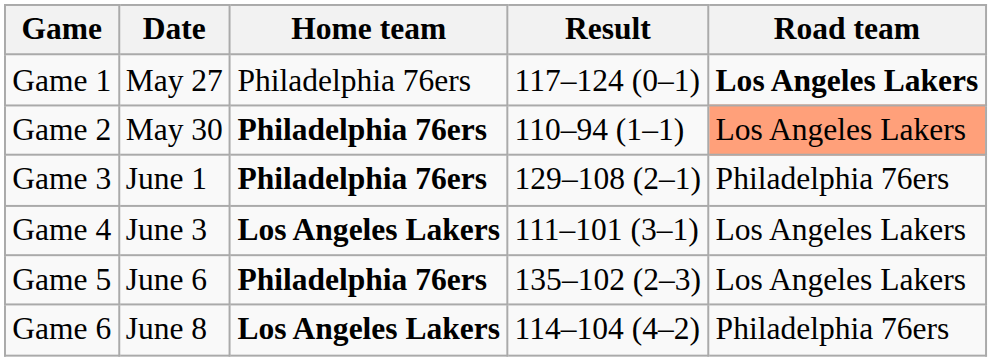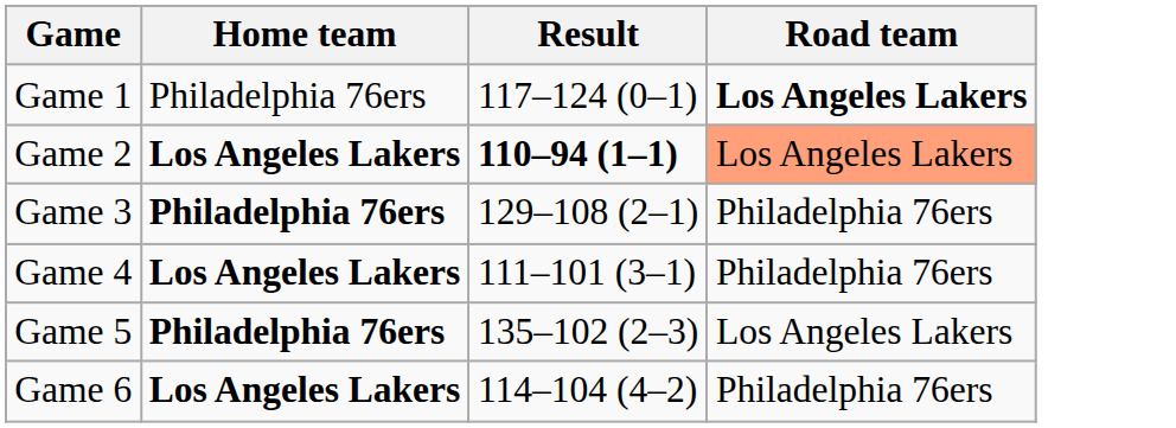- column: Date | May 27 | May 30 | June 1 | June 3 | June 6 | June 8
Game 2 | Home team: Philadelphia 76ers -> Los Angeles Lakers
Game 2 | Result: normal -> bold
Game 4 | Road team: Los Angeles Lakers -> Philadelphia 76ers
